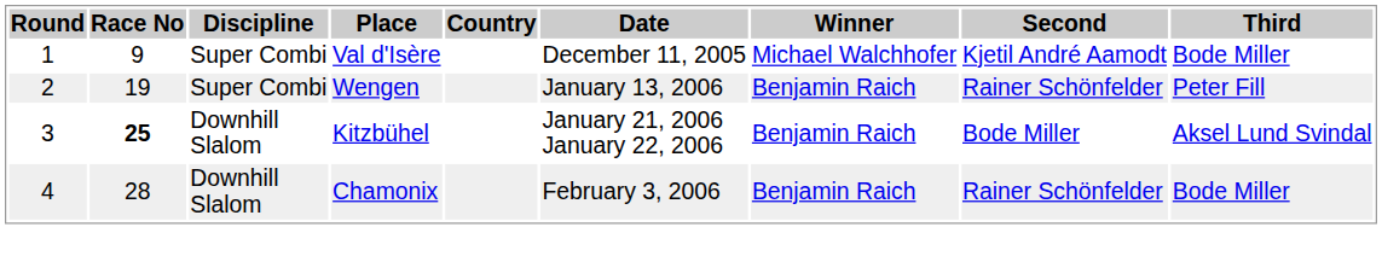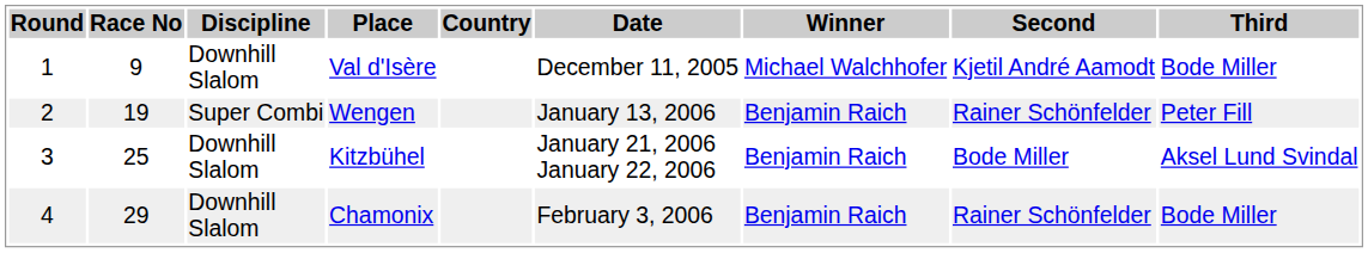Val d'Isère | Discipline: Super Combi -> Downhill Slalom
Kitzbühel | Race No: bold -> normal
Chamonix | Race No: 28 -> 29
